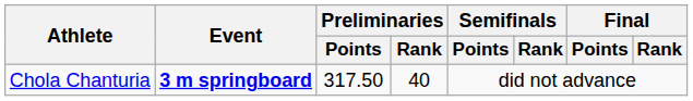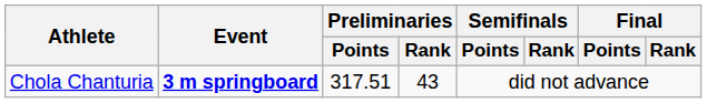Chola Chanturia | Preliminaries / Points: 317.50 -> 317.51
Chola Chanturia | Preliminaries / Rank: 40 -> 43
